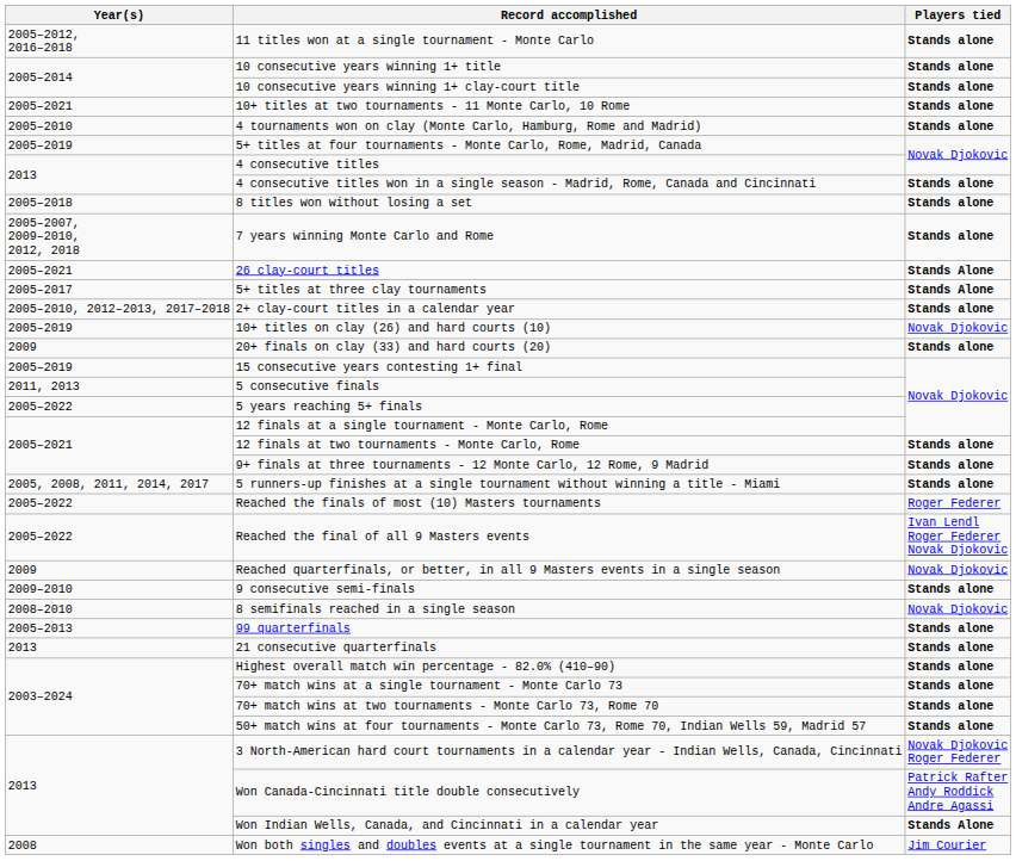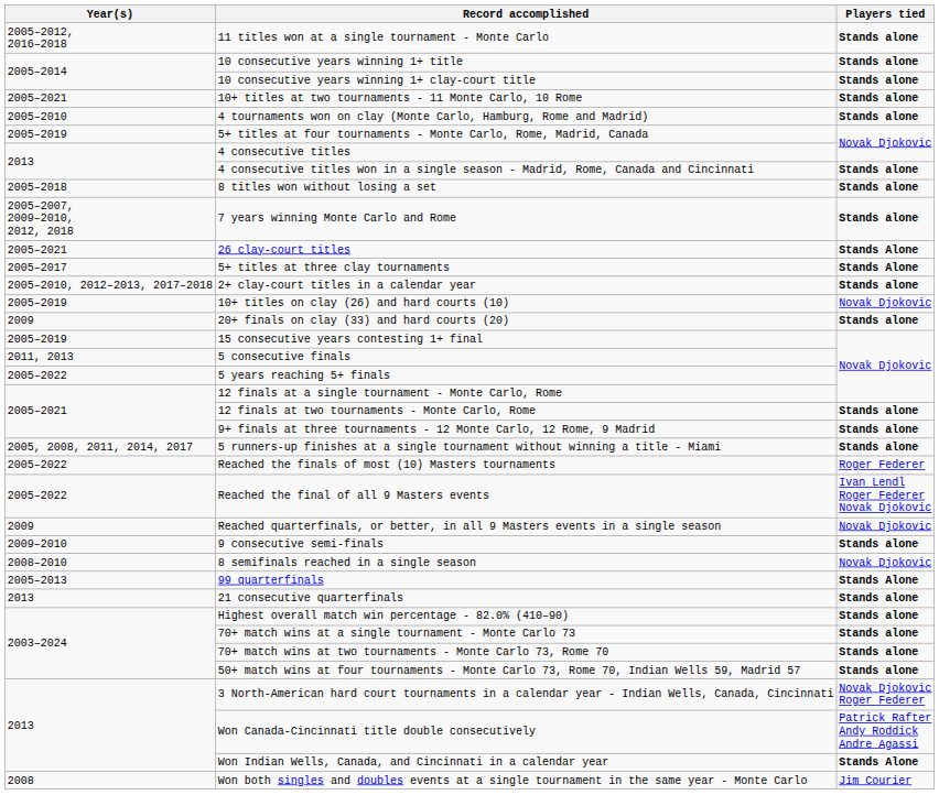99 quarterfinals | Players tied: Stands alone -> Stands Alone
